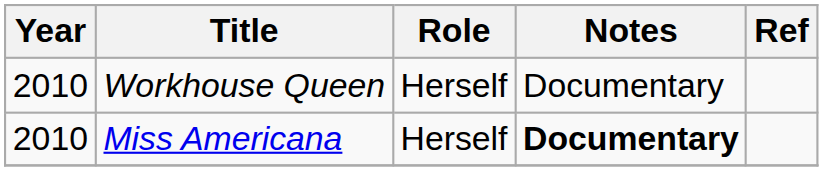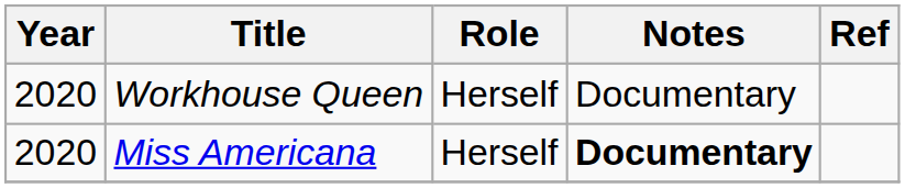Workhouse Queen | Year: 2010 -> 2020
Miss Americana | Year: 2010 -> 2020
